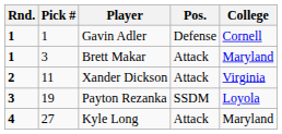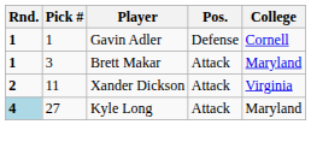- row: 3 | 19 | Payton Rezanka | SSDM | Loyola
Kyle Long | Rnd.: no background -> lightblue background
